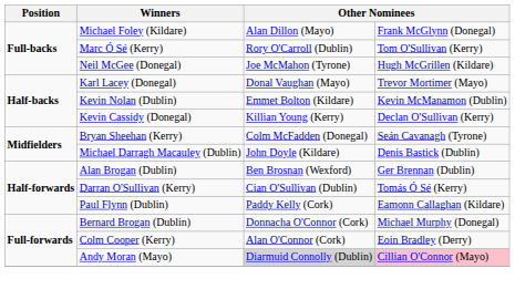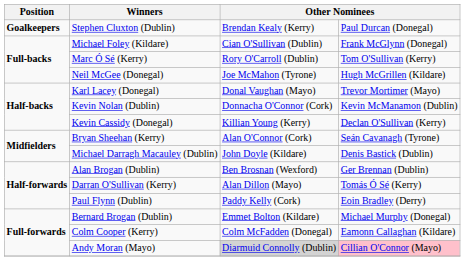+ row: Goalkeepers | Stephen Cluxton (Dublin) | Brendan Kealy (Kerry) | Paul Durcan (Donegal)
Michael Foley (Kildare) | column 3: Alan Dillon (Mayo) -> Cian O'Sullivan (Dublin)
Kevin Nolan (Dublin) | column 3: Emmet Bolton (Kildare) -> Donnacha O'Connor (Cork)
Bryan Sheehan (Kerry) | column 3: Colm McFadden (Donegal) -> Alan O'Connor (Cork)
Darran O'Sullivan (Kerry) | column 3: Cian O'Sullivan (Dublin) -> Alan Dillon (Mayo)
Paul Flynn (Dublin) | column 4: Eamonn Callaghan (Kildare) -> Eoin Bradley (Derry)
Bernard Brogan (Dublin) | column 3: Donnacha O'Connor (Cork) -> Emmet Bolton (Kildare)
Colm Cooper (Kerry) | column 3: Alan O'Connor (Cork) -> Colm McFadden (Donegal)
Colm Cooper (Kerry) | column 4: Eoin Bradley (Derry) -> Eamonn Callaghan (Kildare)
